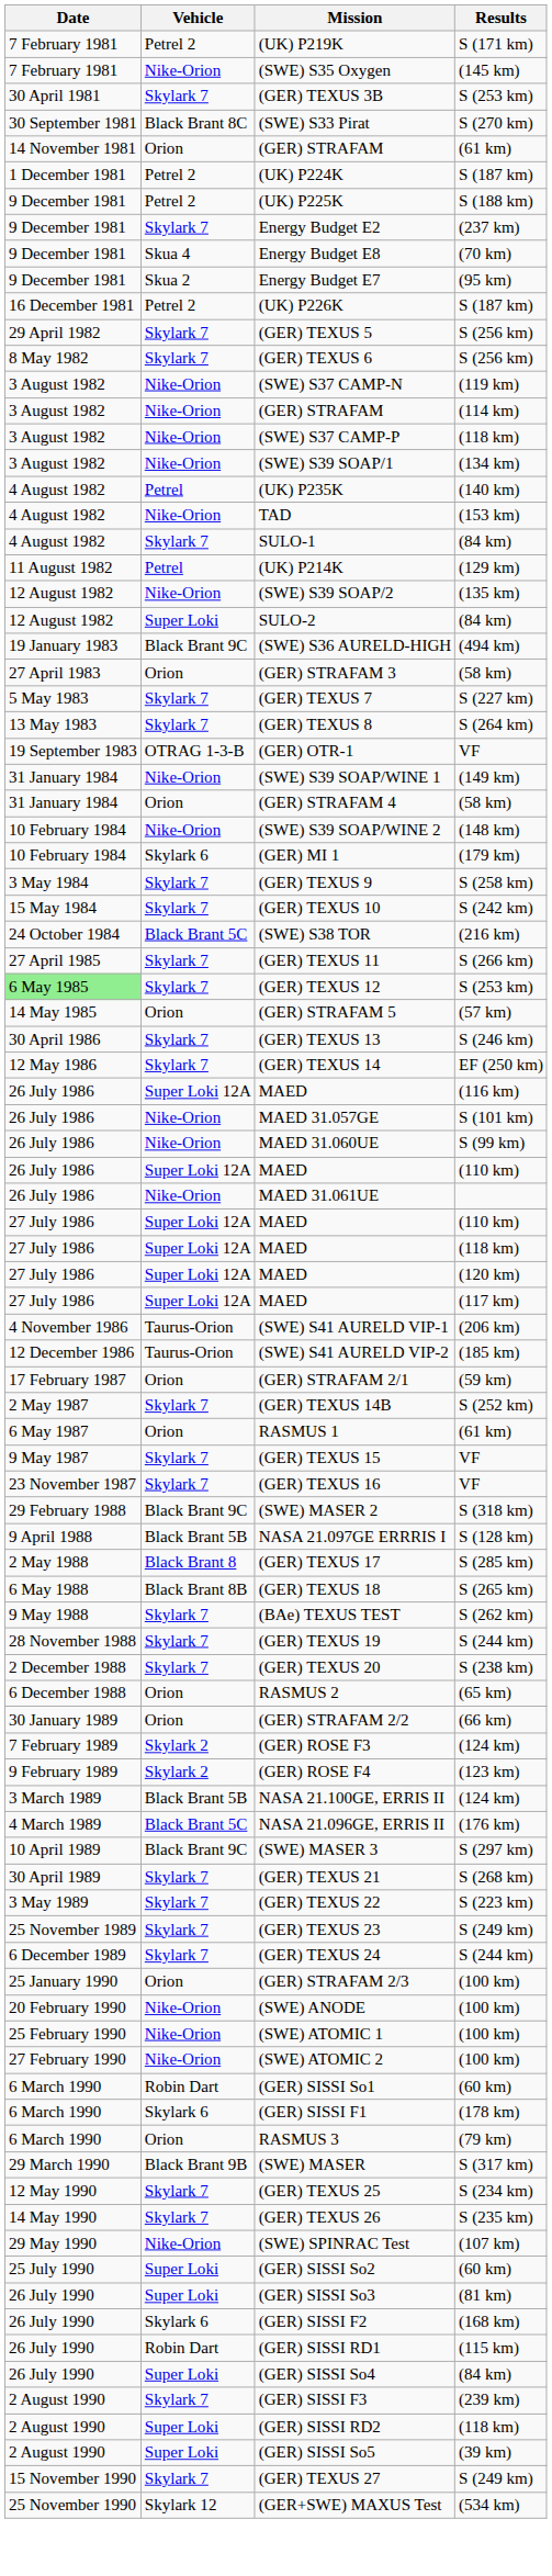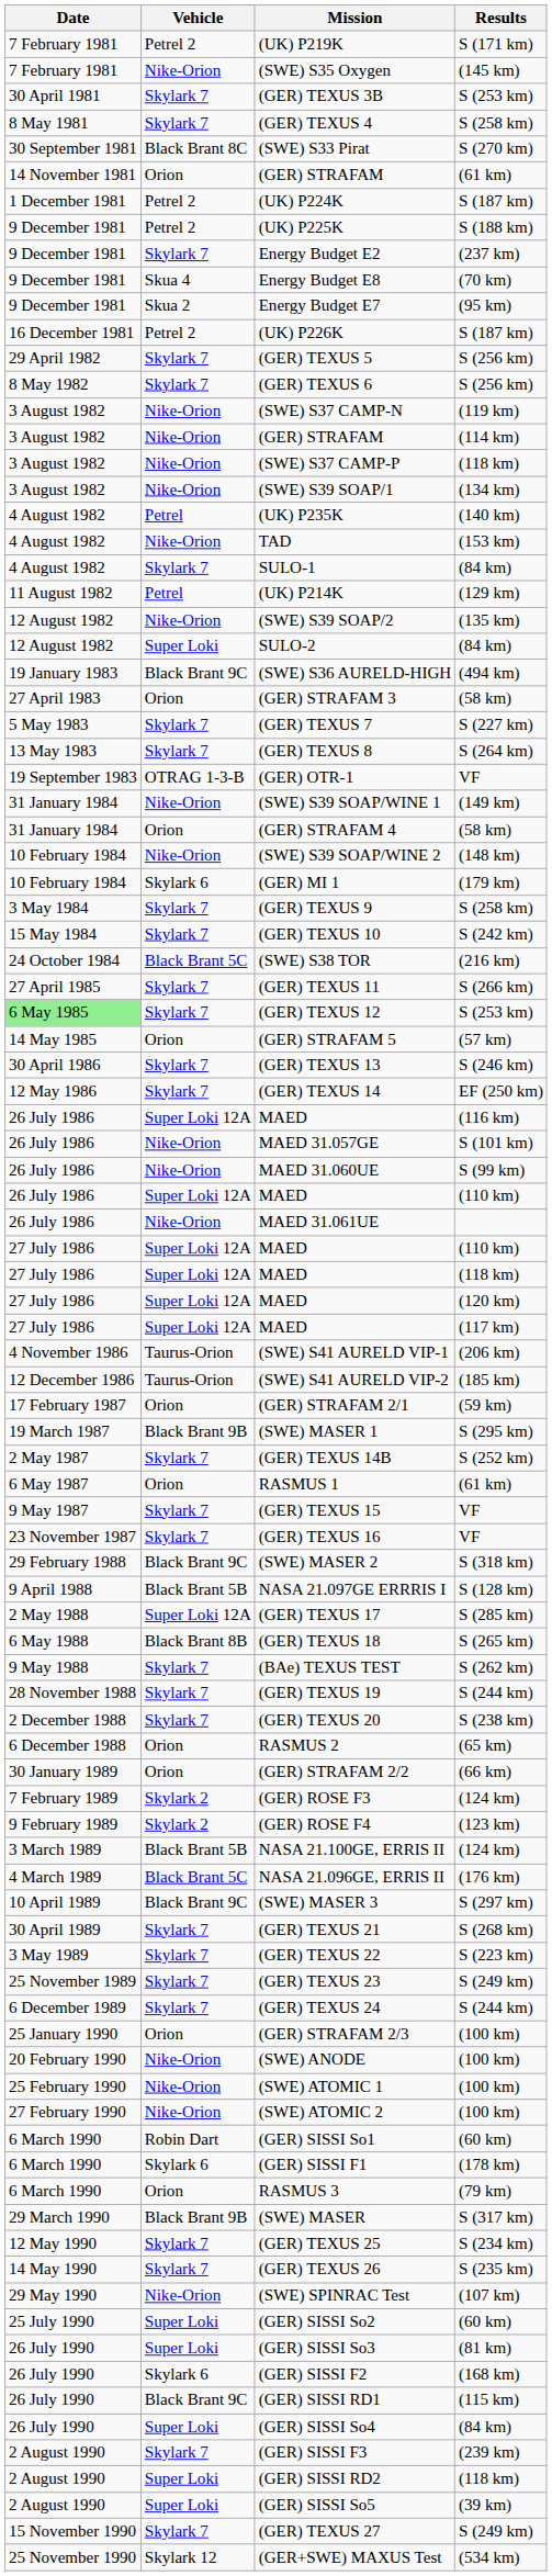+ row: 8 May 1981 | Skylark 7 | (GER) TEXUS 4 | S (258 km)
+ row: 19 March 1987 | Black Brant 9B | (SWE) MASER 1 | S (295 km)
(GER) TEXUS 17 | Vehicle: Black Brant 8 -> Super Loki 12A
(GER) SISSI RD1 | Vehicle: Robin Dart -> Black Brant 9C
